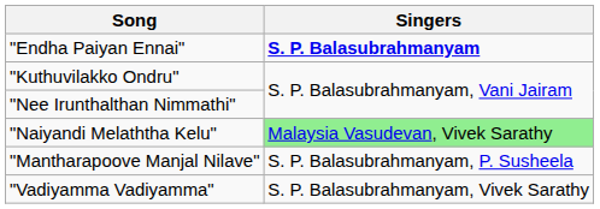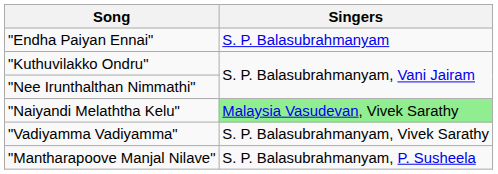"Endha Paiyan Ennai" | Singers: bold -> normal
rows swapped: "Mantharapoove Manjal Nilave" <-> "Vadiyamma Vadiyamma"
